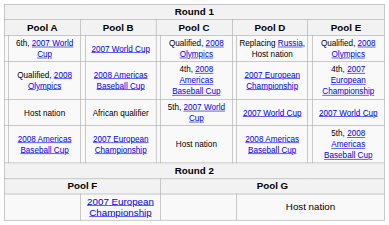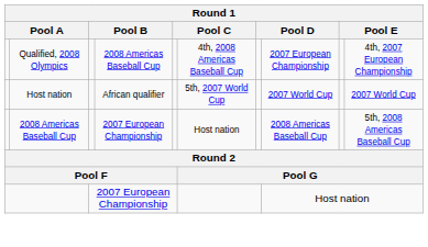- row: 6th, 2007 World Cup | 2007 World Cup | Qualified, 2008 Olympics | Replacing Russia, Host nation | Qualified, 2008 Olympics
